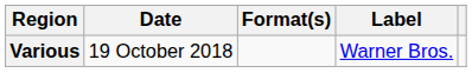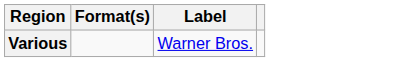- column: Date | 19 October 2018
